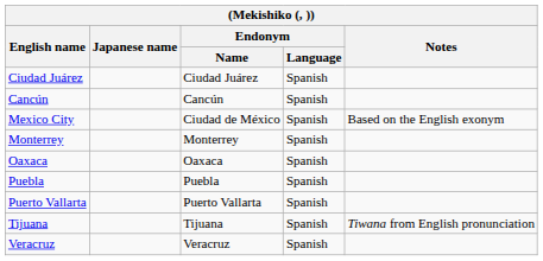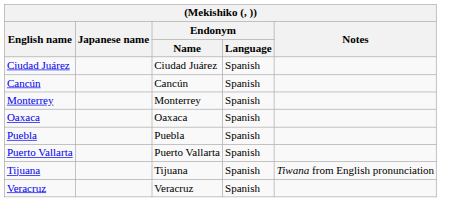- row: Mexico City | Ciudad de México | Spanish | Based on the English exonym
